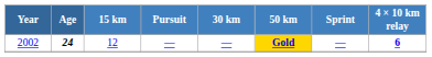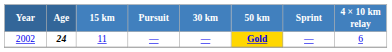2002 | 15 km: 12 -> 11
2002 | 4 × 10 km relay: bold -> normal
